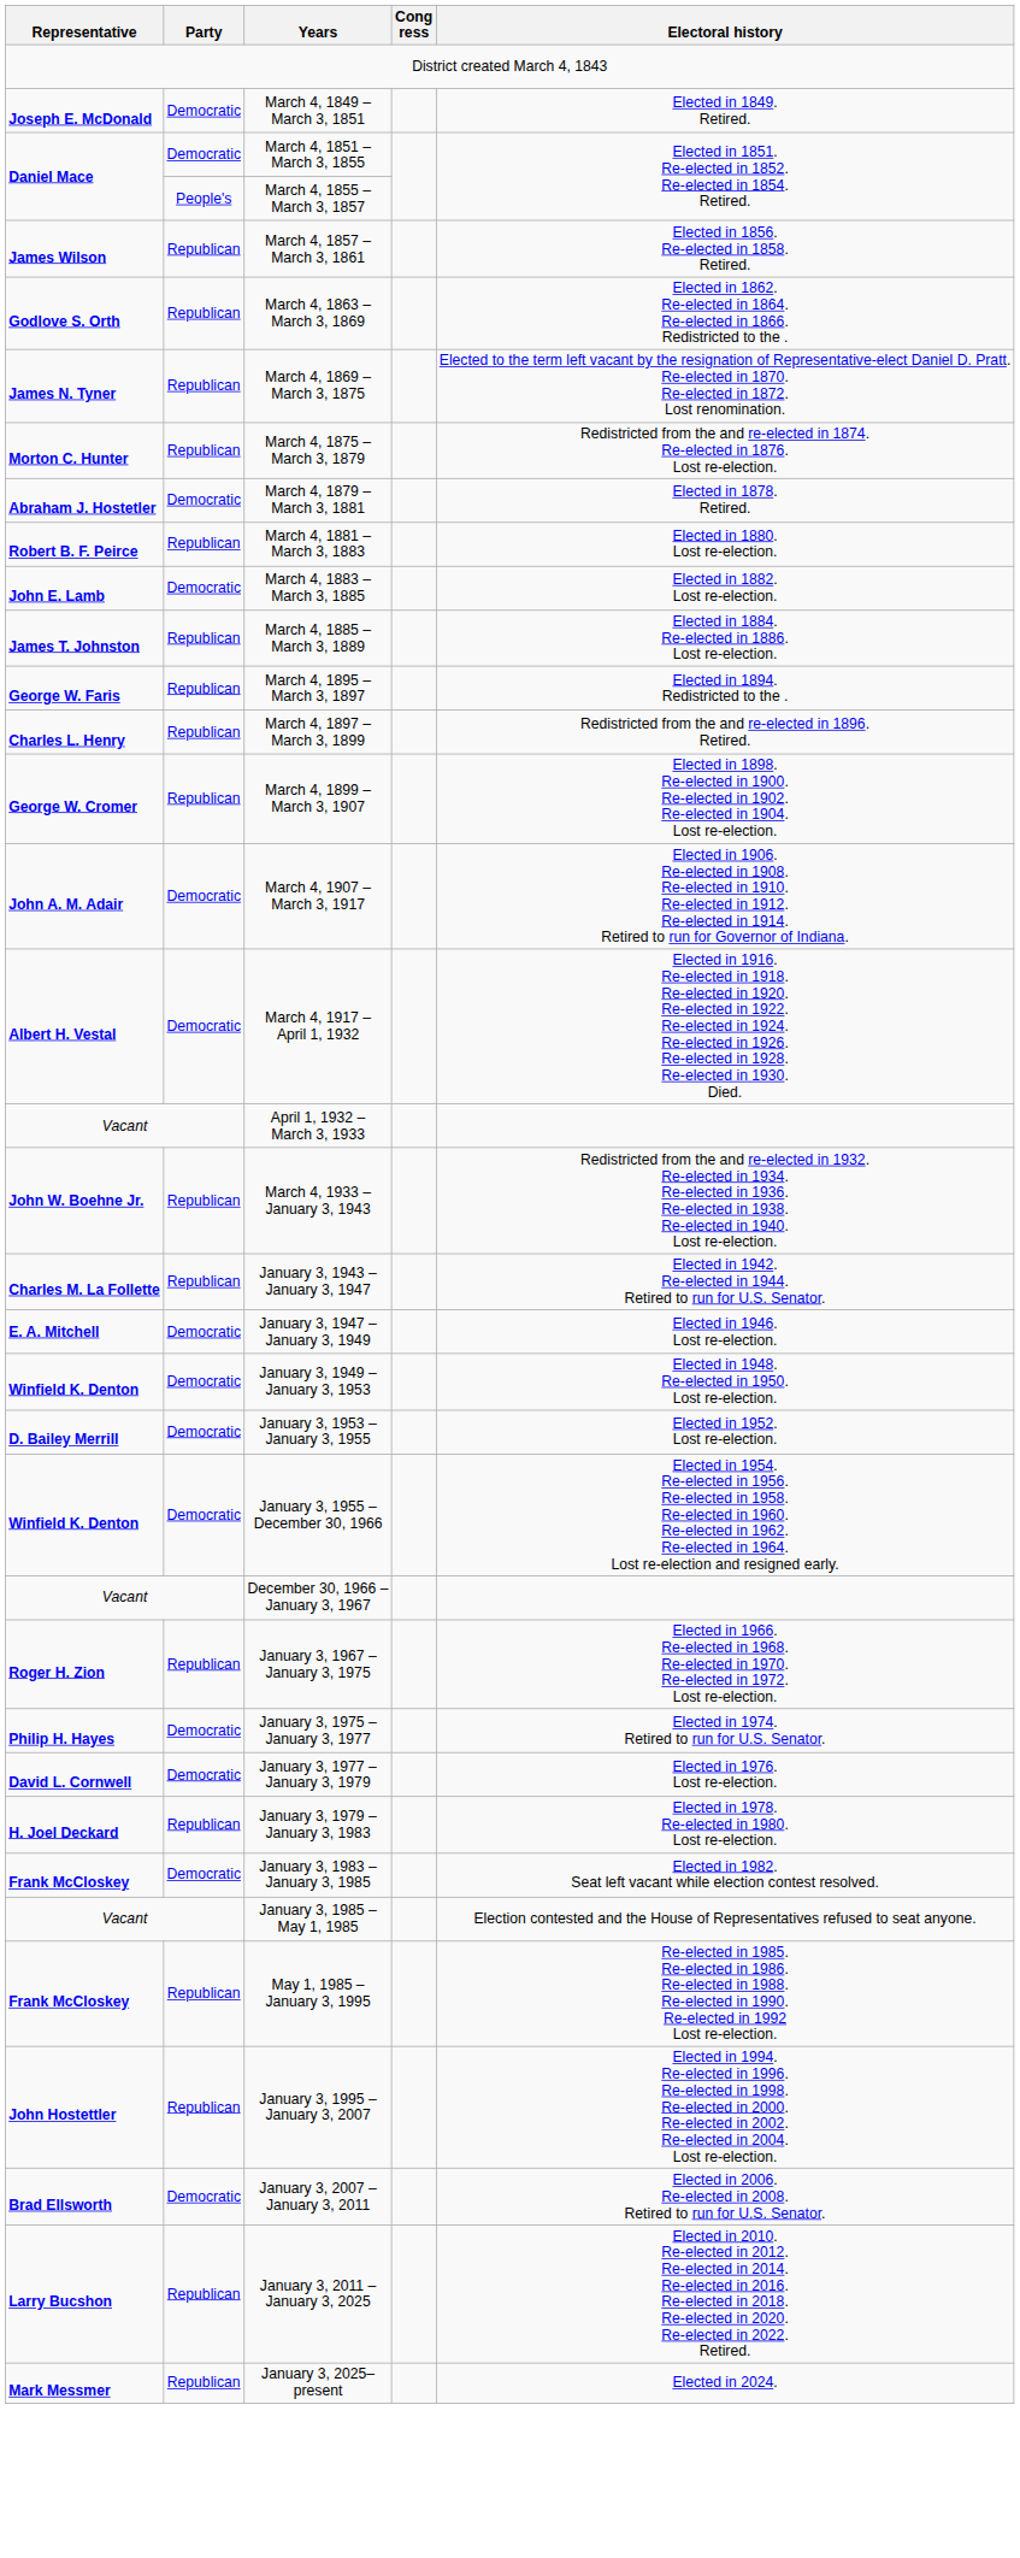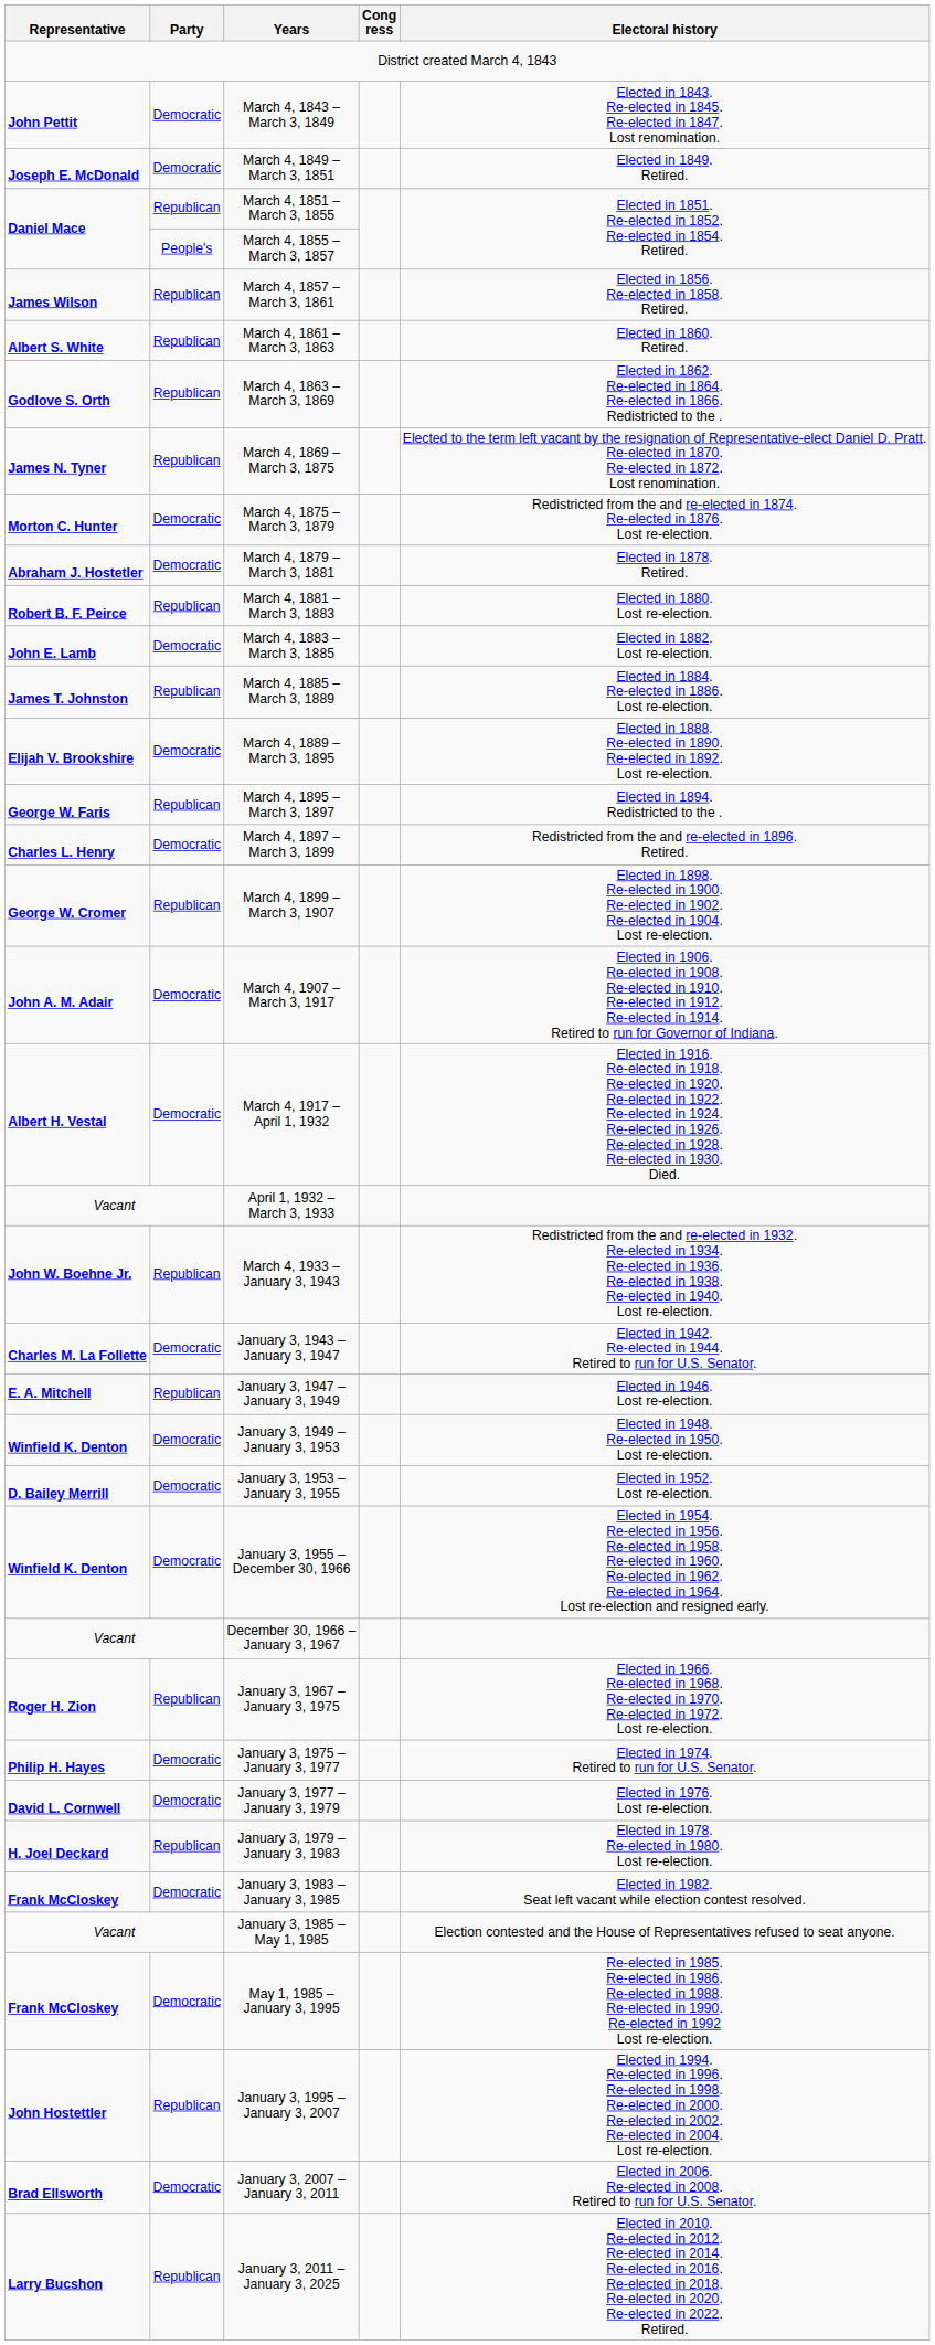+ row: John Pettit | Democratic | March 4, 1843 – March 3, 1849 | Elected in 1843. Re-elected in 1845. Re-elected in 1847. Lost renomination.
March 4, 1851 – March 3, 1855 | Party: Democratic -> Republican
+ row: Albert S. White | Republican | March 4, 1861 – March 3, 1863 | Elected in 1860. Retired.
March 4, 1875 – March 3, 1879 | Party: Republican -> Democratic
+ row: Elijah V. Brookshire | Democratic | March 4, 1889 – March 3, 1895 | Elected in 1888. Re-elected in 1890. Re-elected in 1892. Lost re-election.
March 4, 1897 – March 3, 1899 | Party: Republican -> Democratic
January 3, 1943 – January 3, 1947 | Party: Republican -> Democratic
January 3, 1947 – January 3, 1949 | Party: Democratic -> Republican
May 1, 1985 – January 3, 1995 | Party: Republican -> Democratic
- row: Mark Messmer | Republican | January 3, 2025– present | Elected in 2024.
